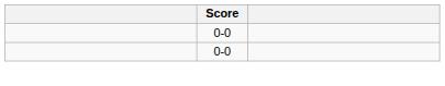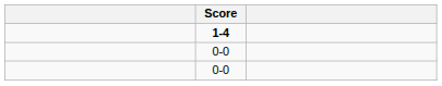+ row: 1-4
